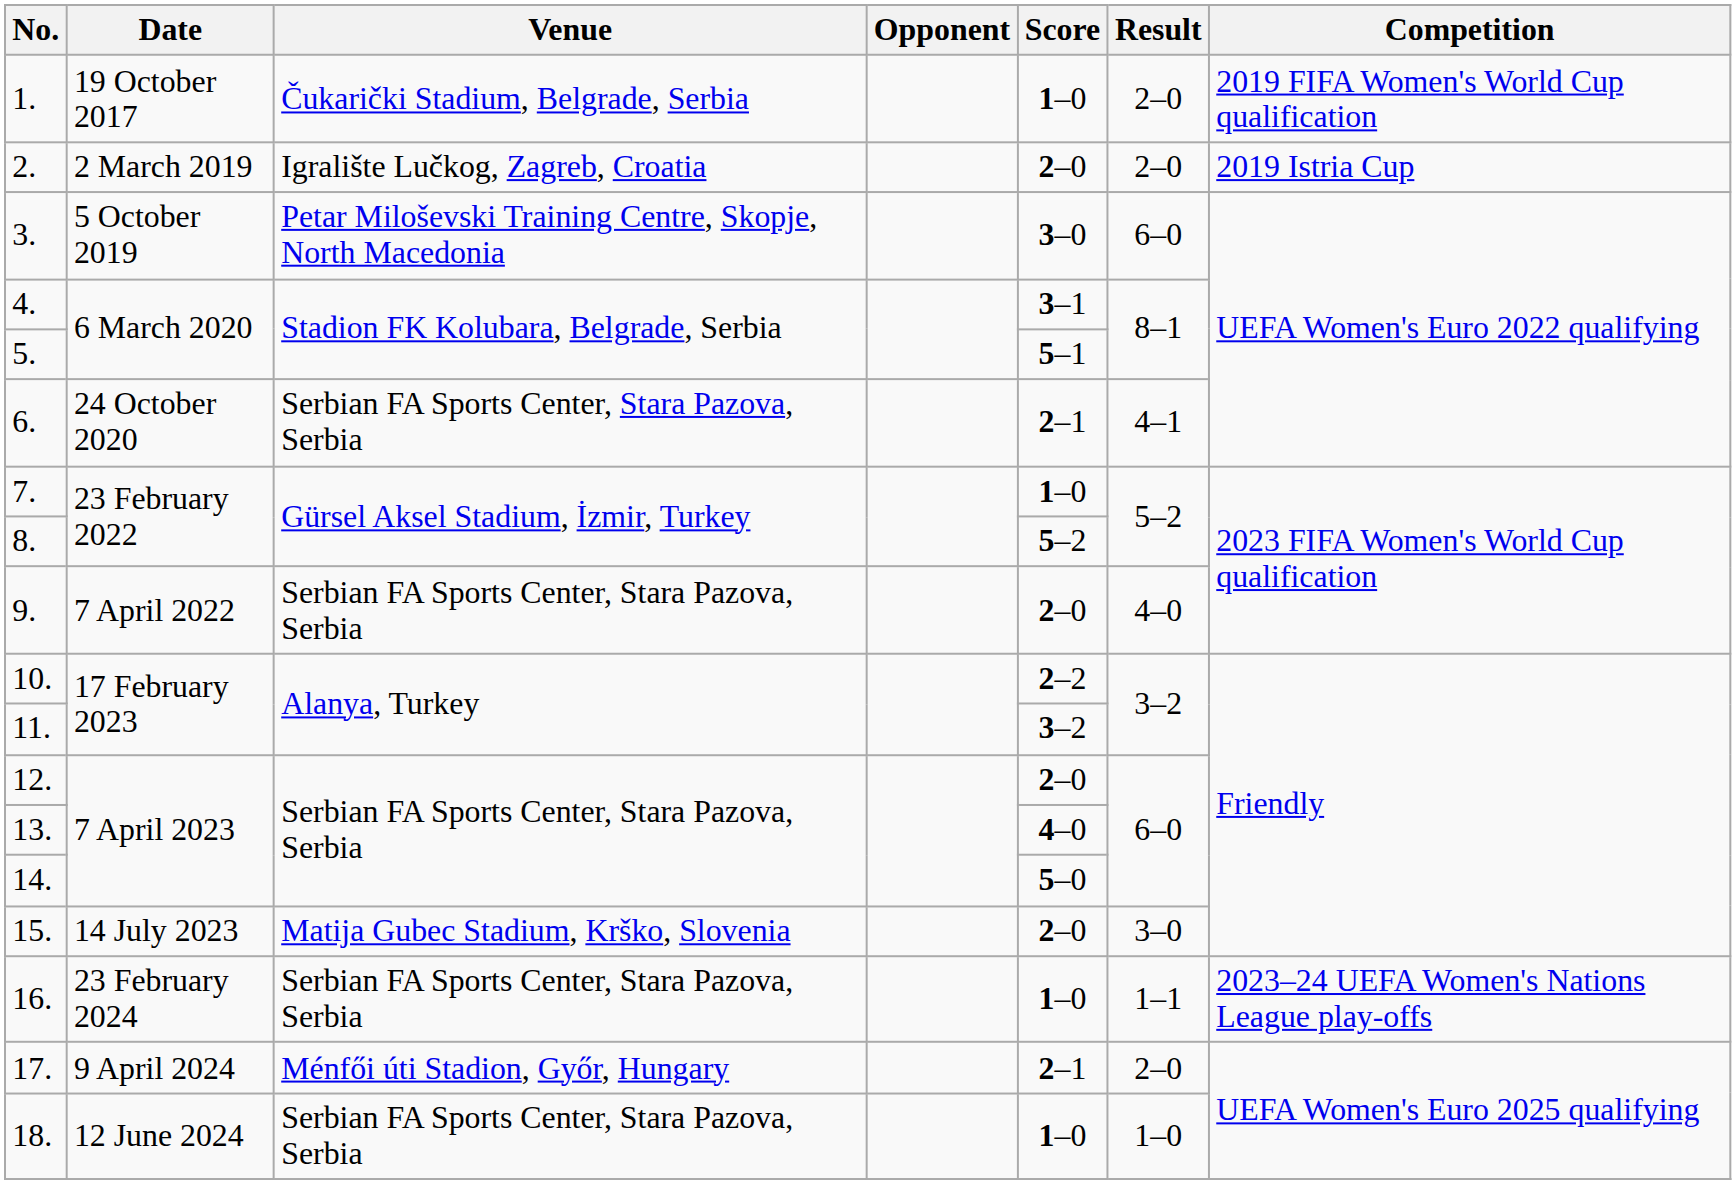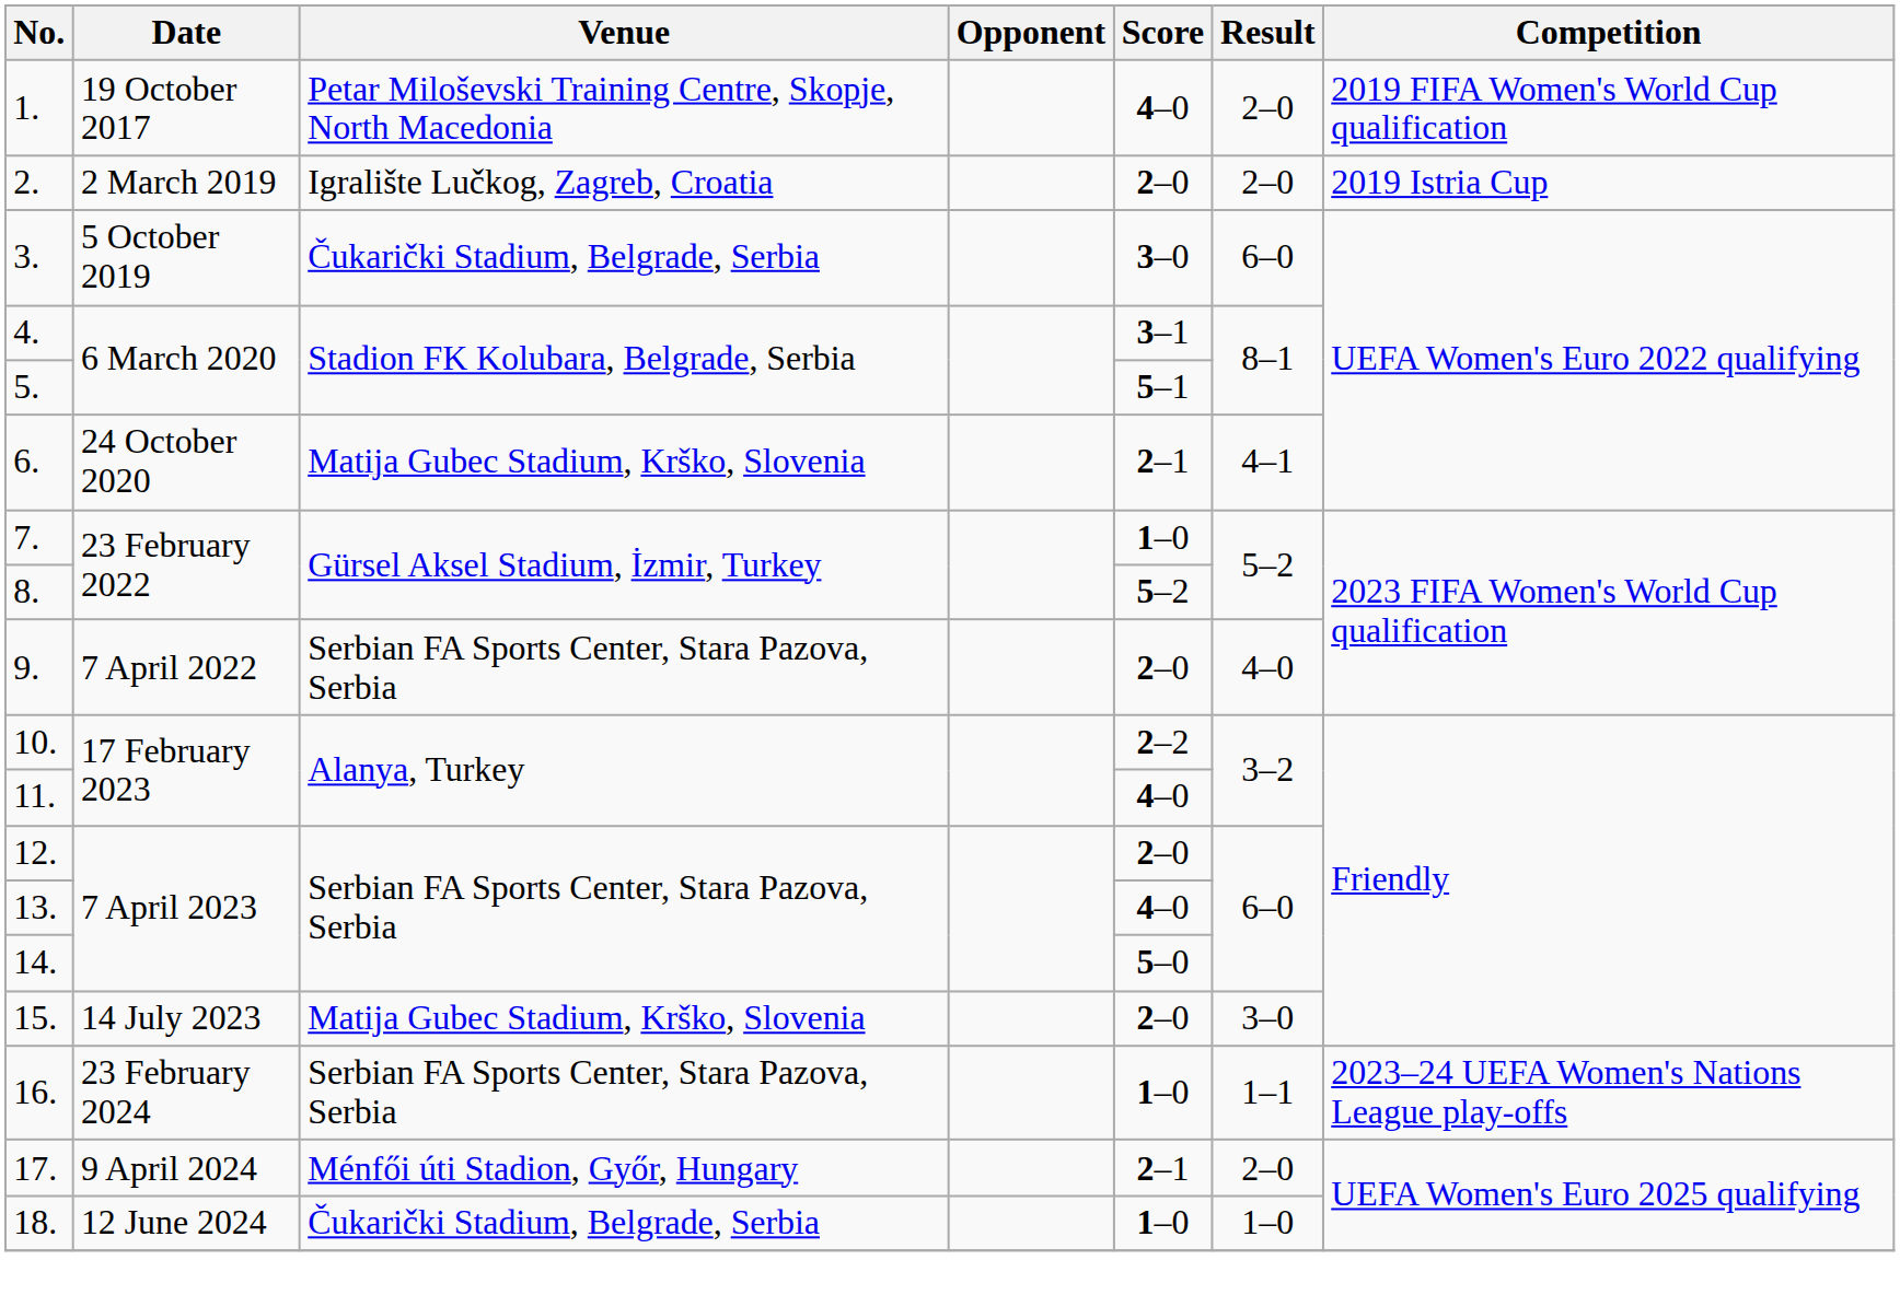1. | Venue: Čukarički Stadium, Belgrade, Serbia -> Petar Miloševski Training Centre, Skopje, North Macedonia
1. | Score: 1–0 -> 4–0
3. | Venue: Petar Miloševski Training Centre, Skopje, North Macedonia -> Čukarički Stadium, Belgrade, Serbia
6. | Venue: Serbian FA Sports Center, Stara Pazova, Serbia -> Matija Gubec Stadium, Krško, Slovenia
11. | Score: 3–2 -> 4–0
18. | Venue: Serbian FA Sports Center, Stara Pazova, Serbia -> Čukarički Stadium, Belgrade, Serbia
